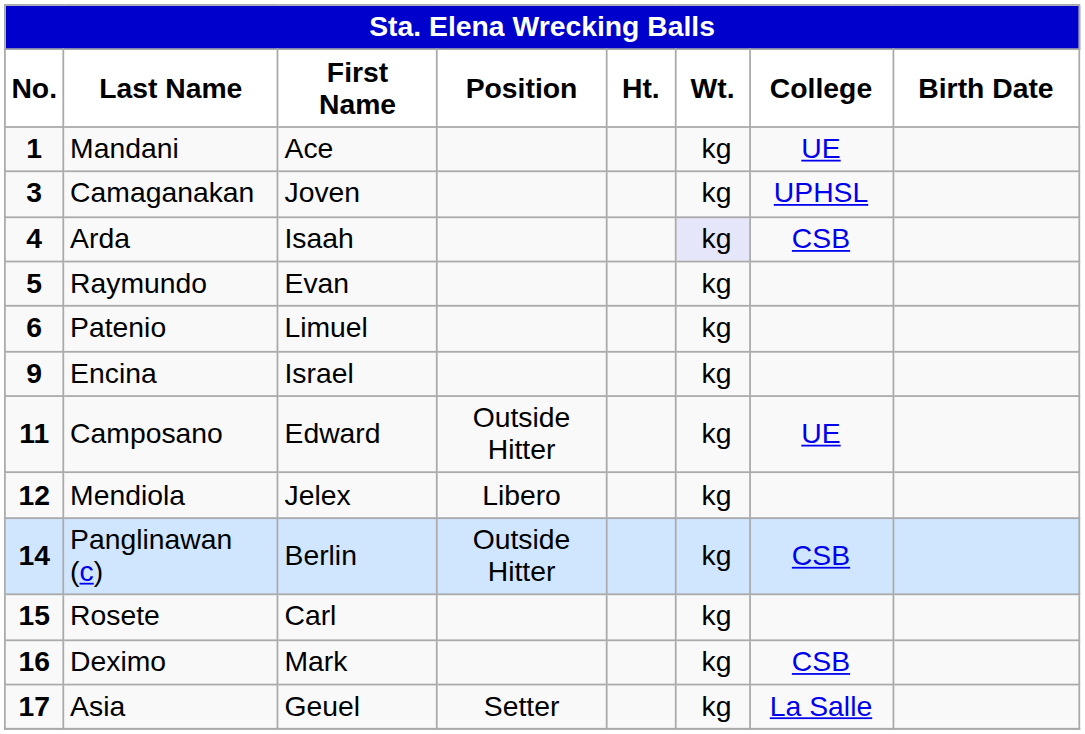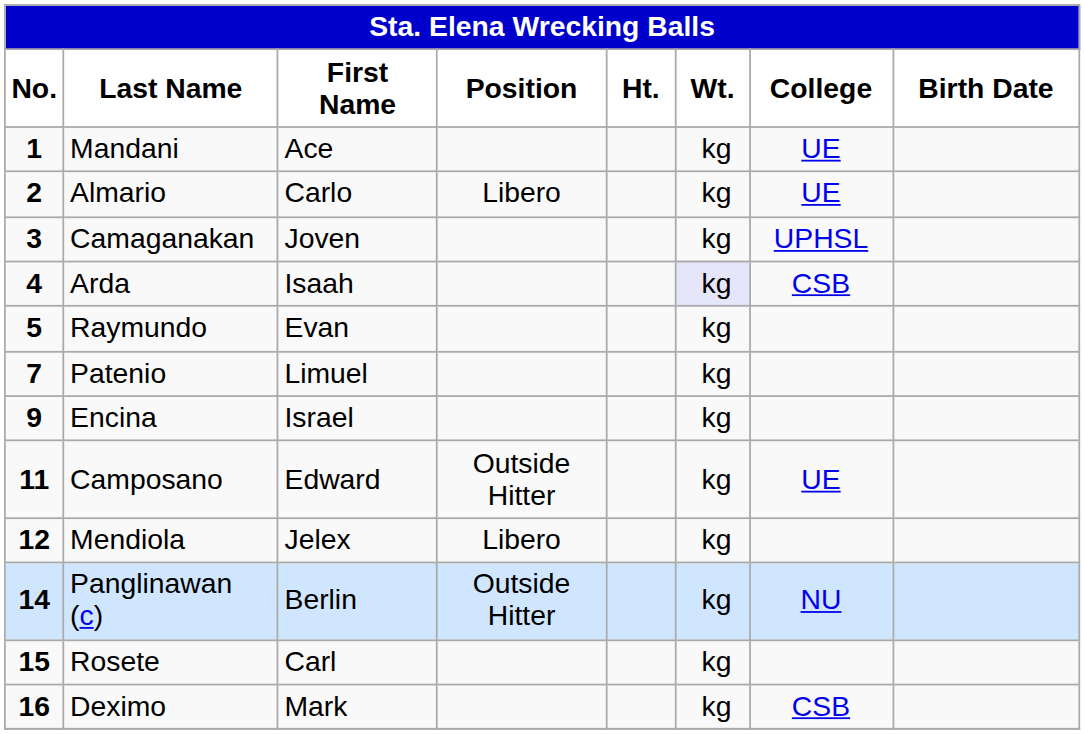+ row: 2 | Almario | Carlo | Libero | kg | UE
Patenio | No.: 6 -> 7
Panglinawan (c) | College: CSB -> NU
- row: 17 | Asia | Geuel | Setter | kg | La Salle
